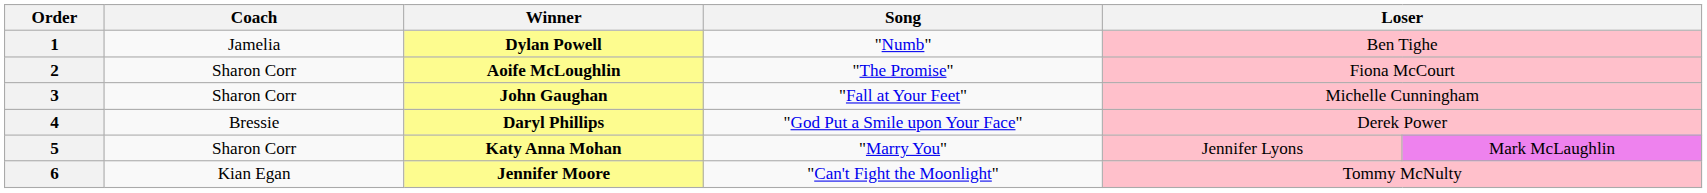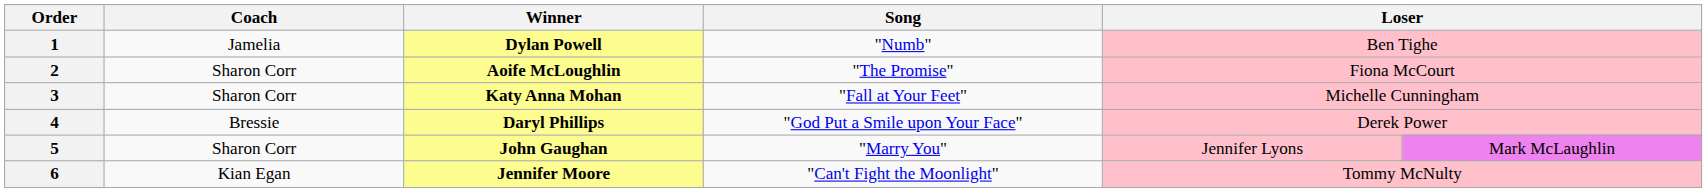3 | Winner: John Gaughan -> Katy Anna Mohan
5 | Winner: Katy Anna Mohan -> John Gaughan
